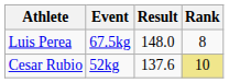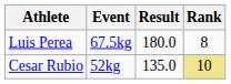Luis Perea | Result: 148.0 -> 180.0
Cesar Rubio | Result: 137.6 -> 135.0
